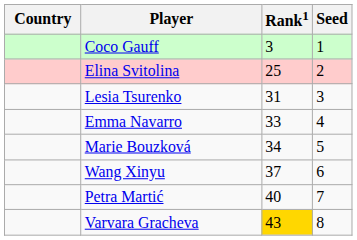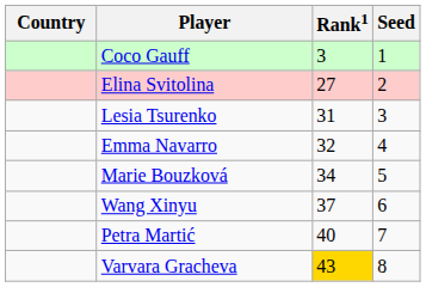Elina Svitolina | Rank1: 25 -> 27
Emma Navarro | Rank1: 33 -> 32
